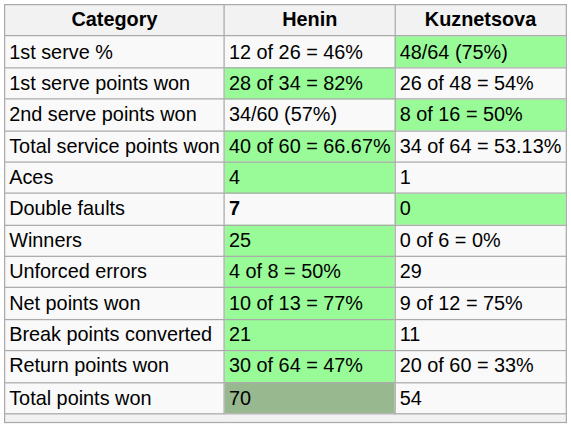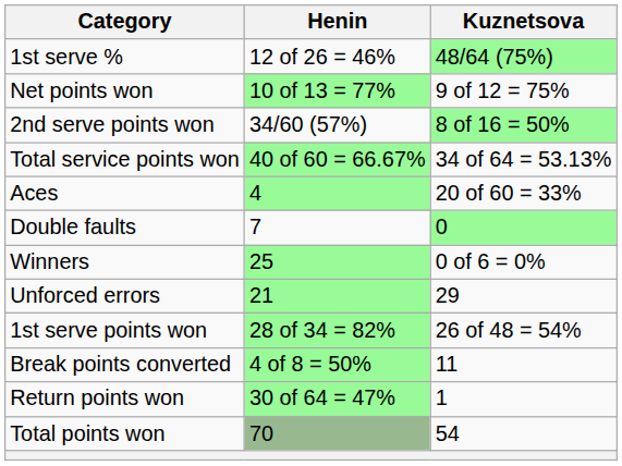rows swapped: 1st serve points won <-> Net points won
Aces | Kuznetsova: 1 -> 20 of 60 = 33%
Double faults | Henin: bold -> normal
Unforced errors | Henin: 4 of 8 = 50% -> 21
Break points converted | Henin: 21 -> 4 of 8 = 50%
Return points won | Kuznetsova: 20 of 60 = 33% -> 1
